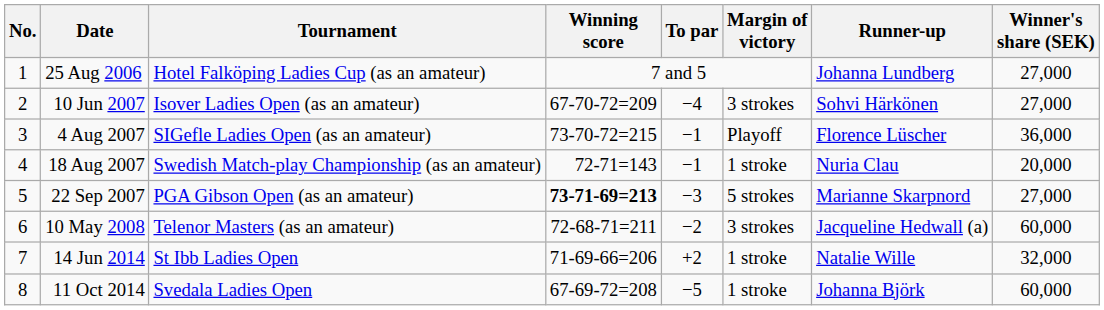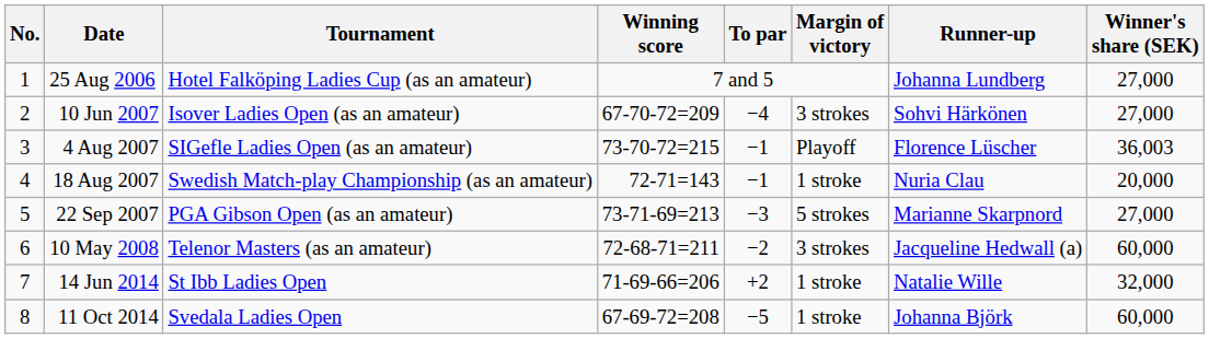4 Aug 2007 | Winner's share (SEK): 36,000 -> 36,003
22 Sep 2007 | Winning score: bold -> normal
